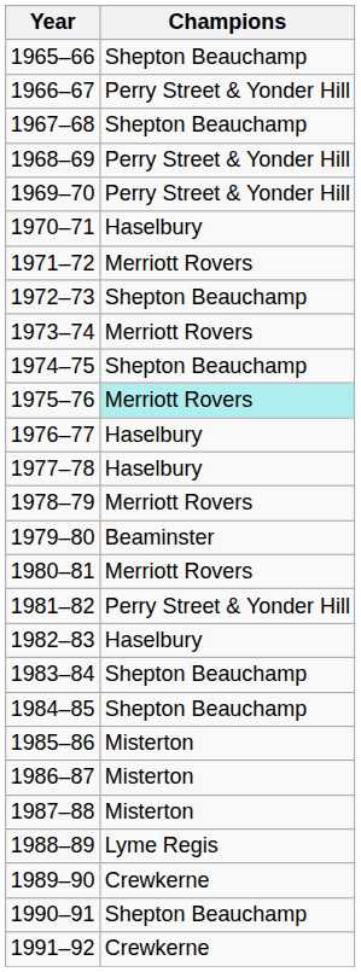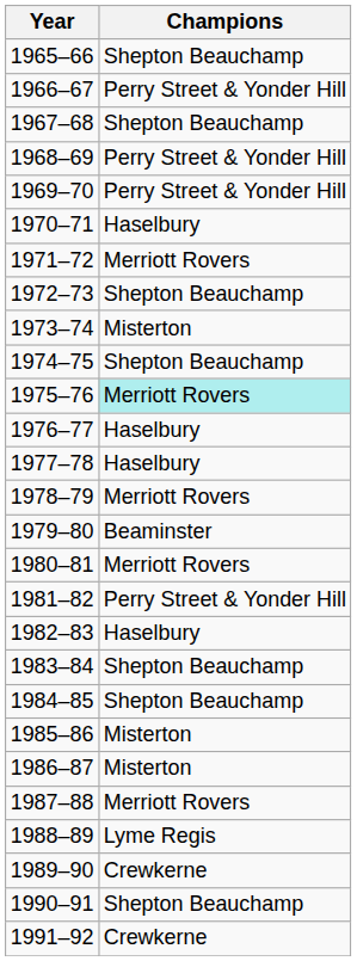1973–74 | Champions: Merriott Rovers -> Misterton
1987–88 | Champions: Misterton -> Merriott Rovers
